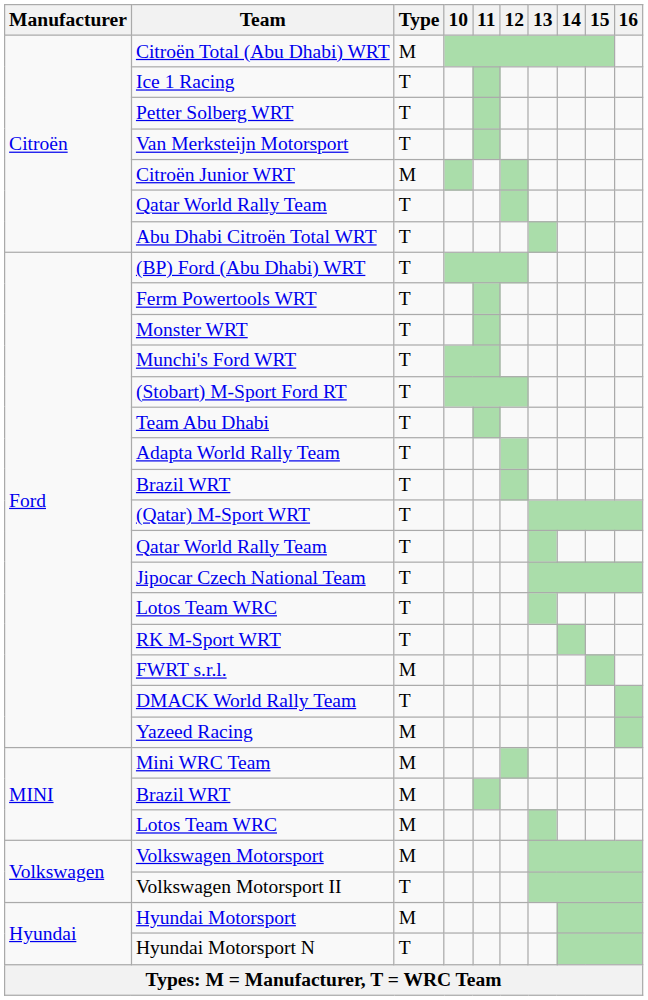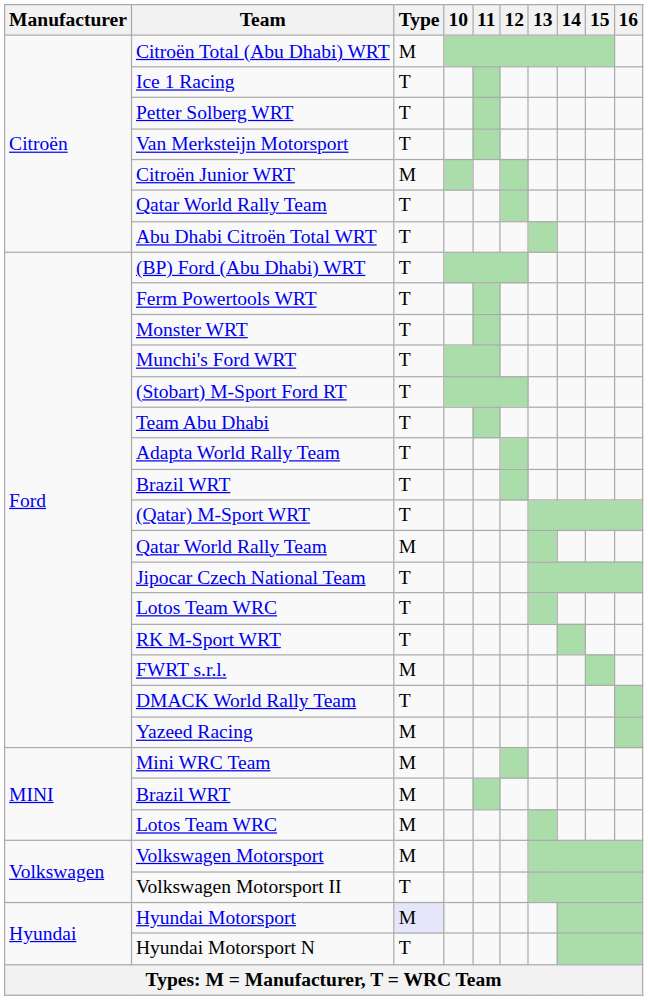Ford / Qatar World Rally Team | Type: T -> M
Hyundai Motorsport | Type: no background -> lavender background
